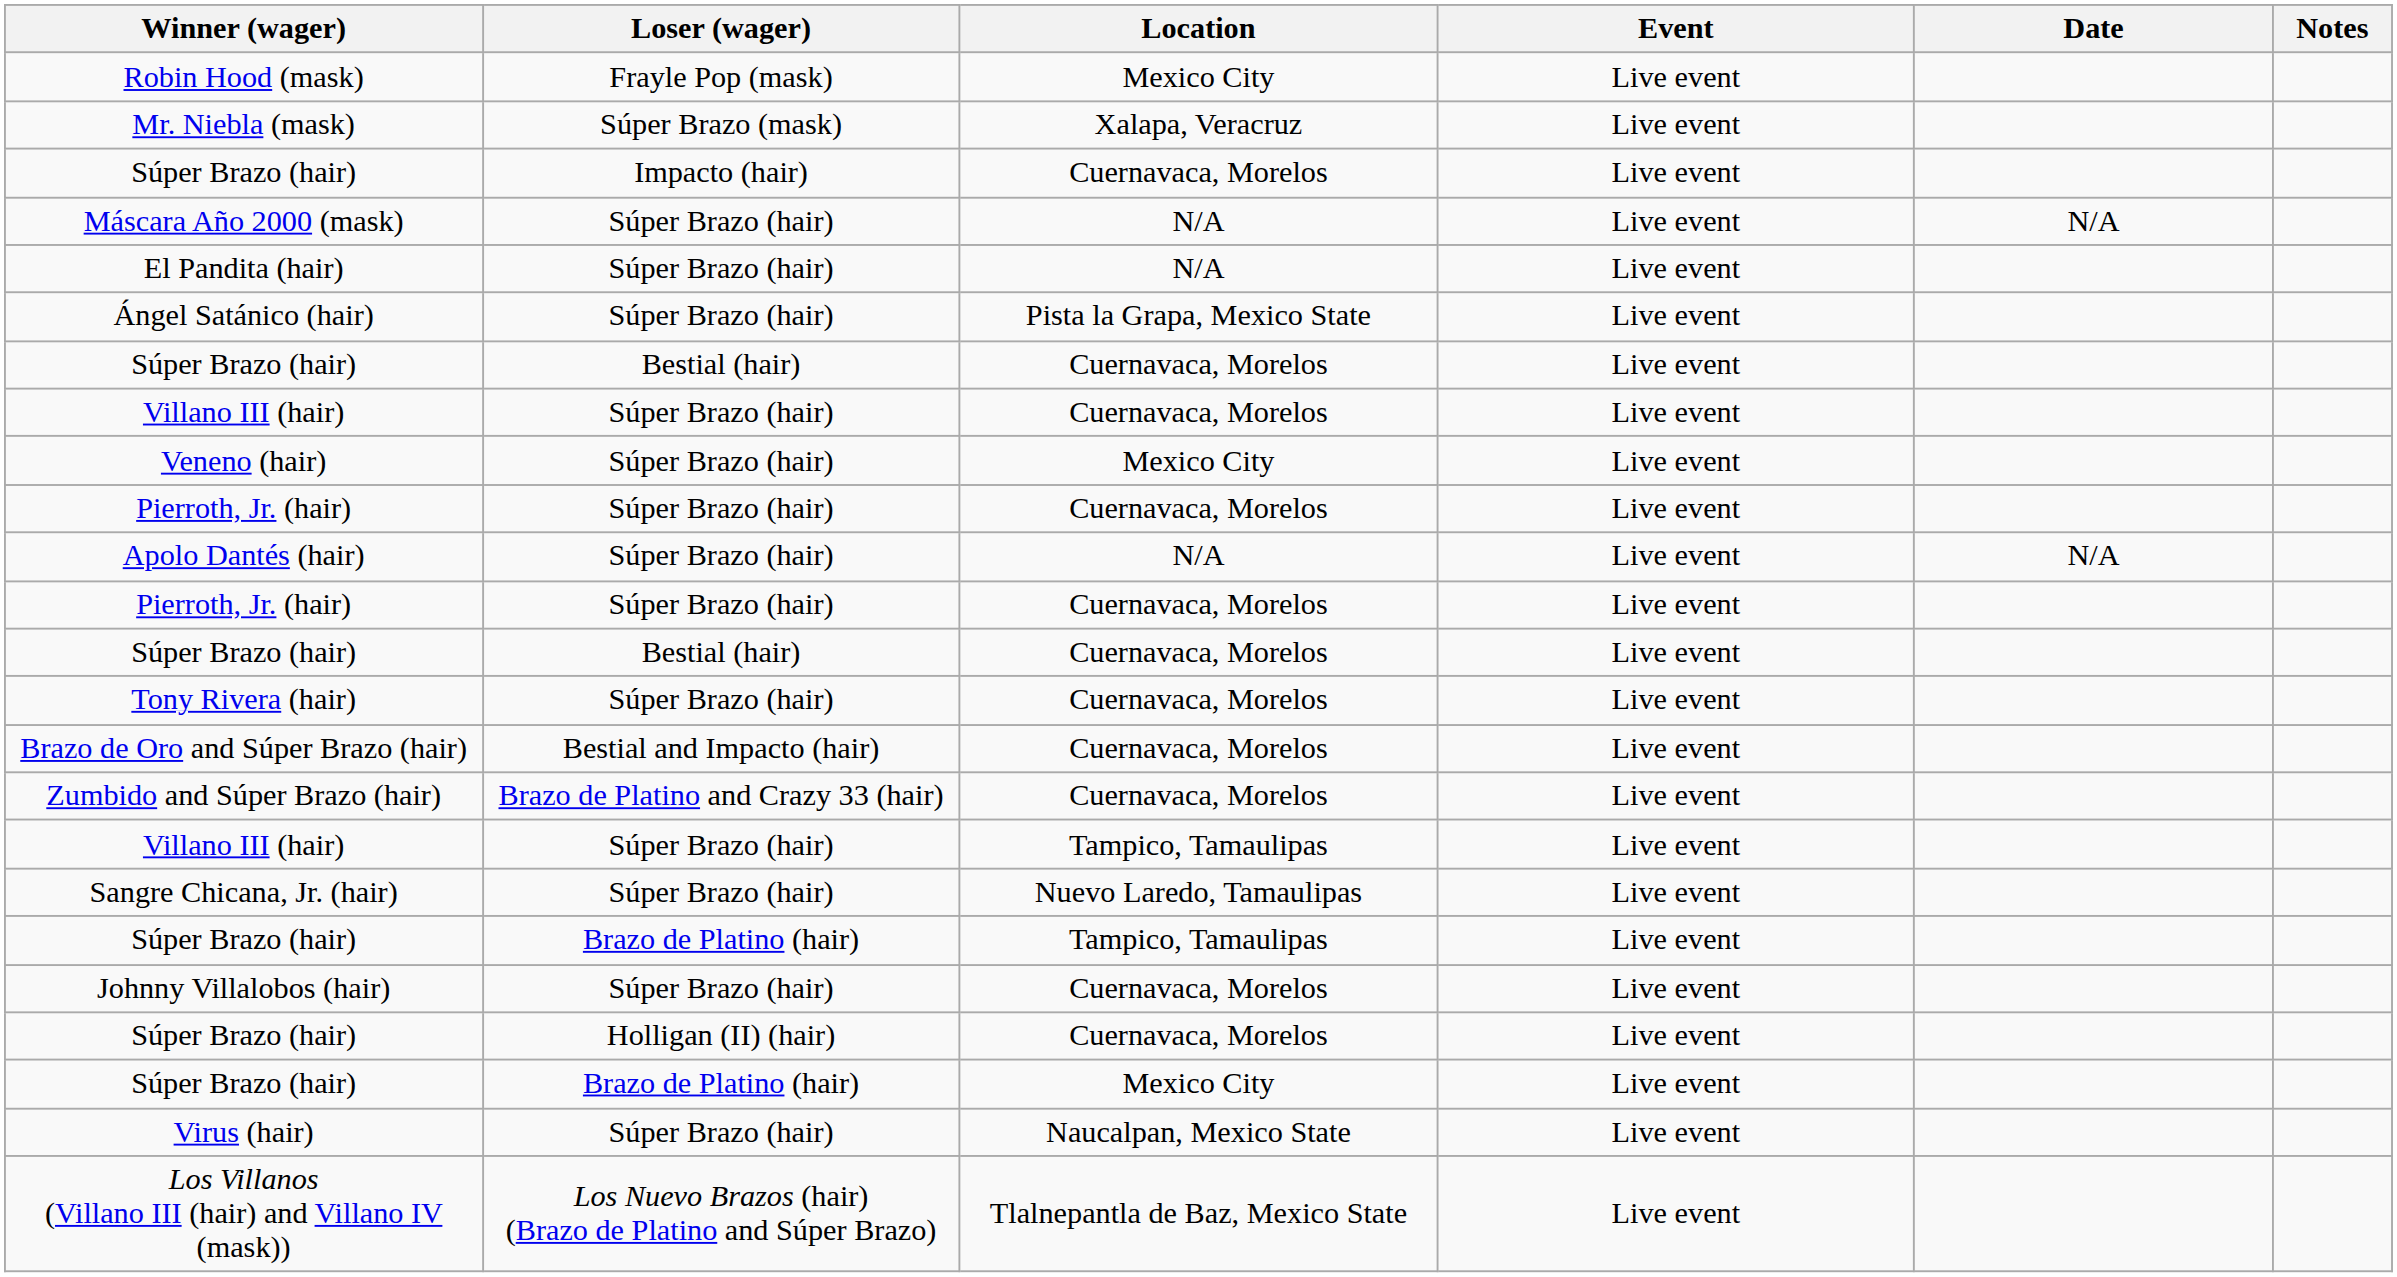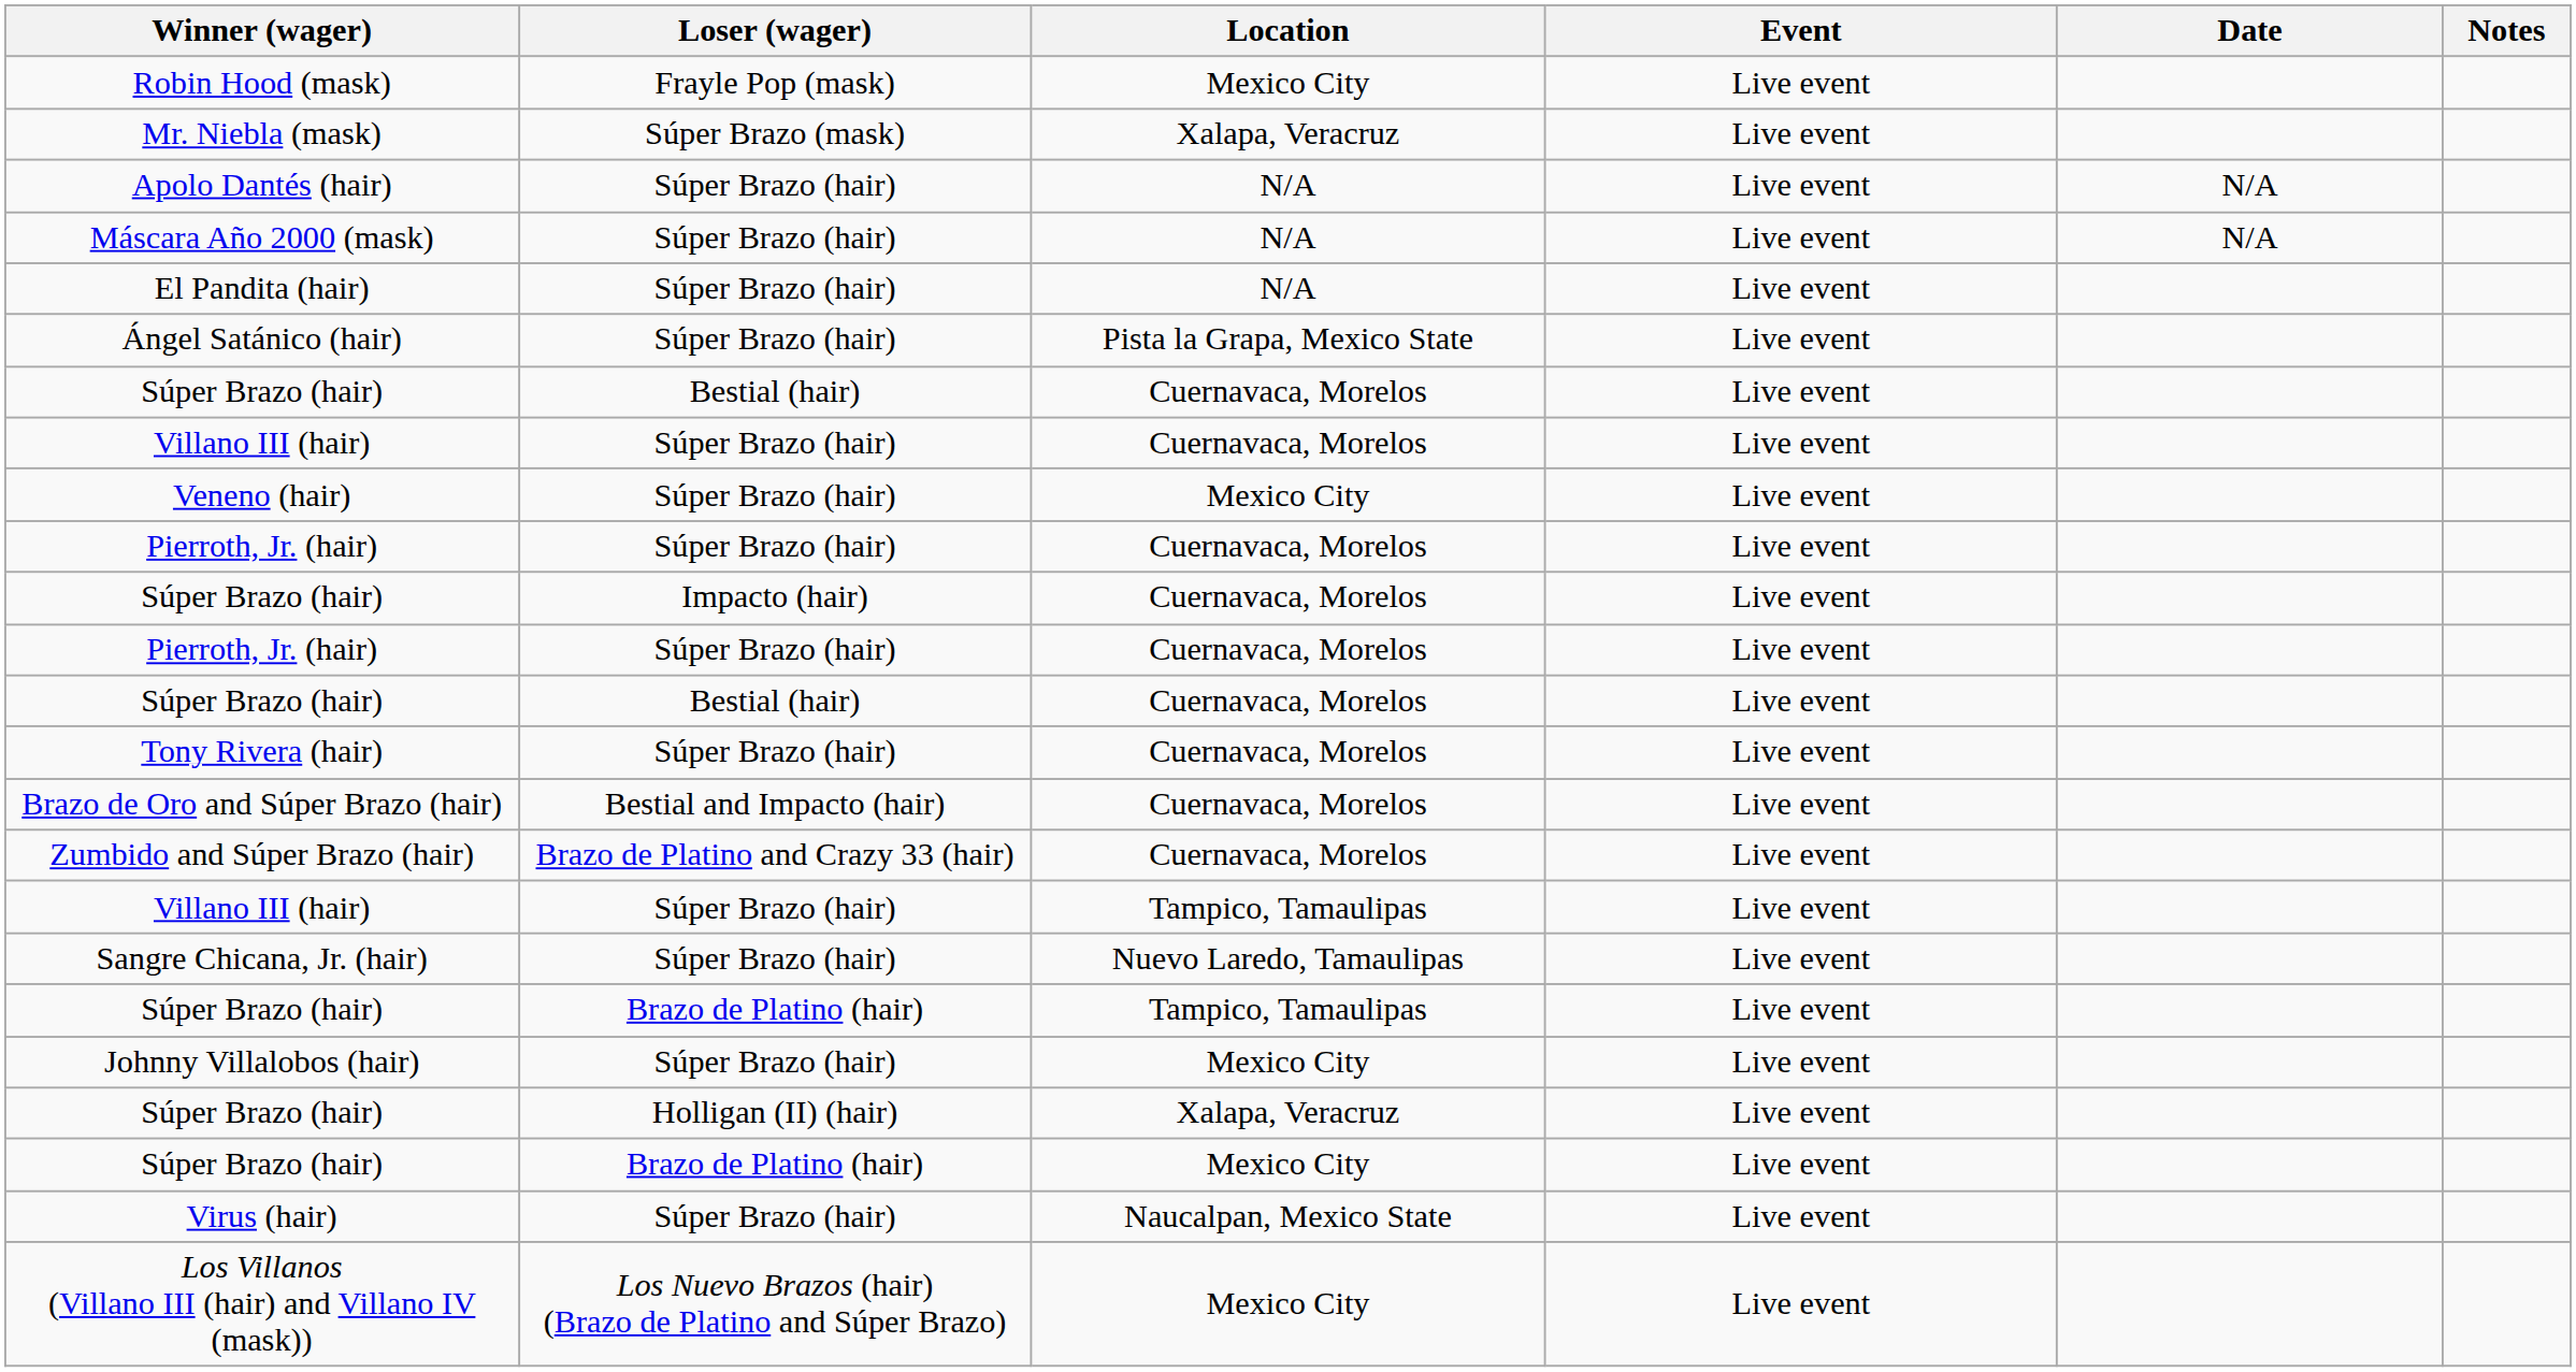rows swapped: Apolo Dantés (hair) <-> Súper Brazo (hair) / Impacto (hair)
Johnny Villalobos (hair) | Location: Cuernavaca, Morelos -> Mexico City
Súper Brazo (hair) / Holligan (II) (hair) | Location: Cuernavaca, Morelos -> Xalapa, Veracruz
Los Villanos (Villano III (hair) and Villano IV (mask)) | Location: Tlalnepantla de Baz, Mexico State -> Mexico City
